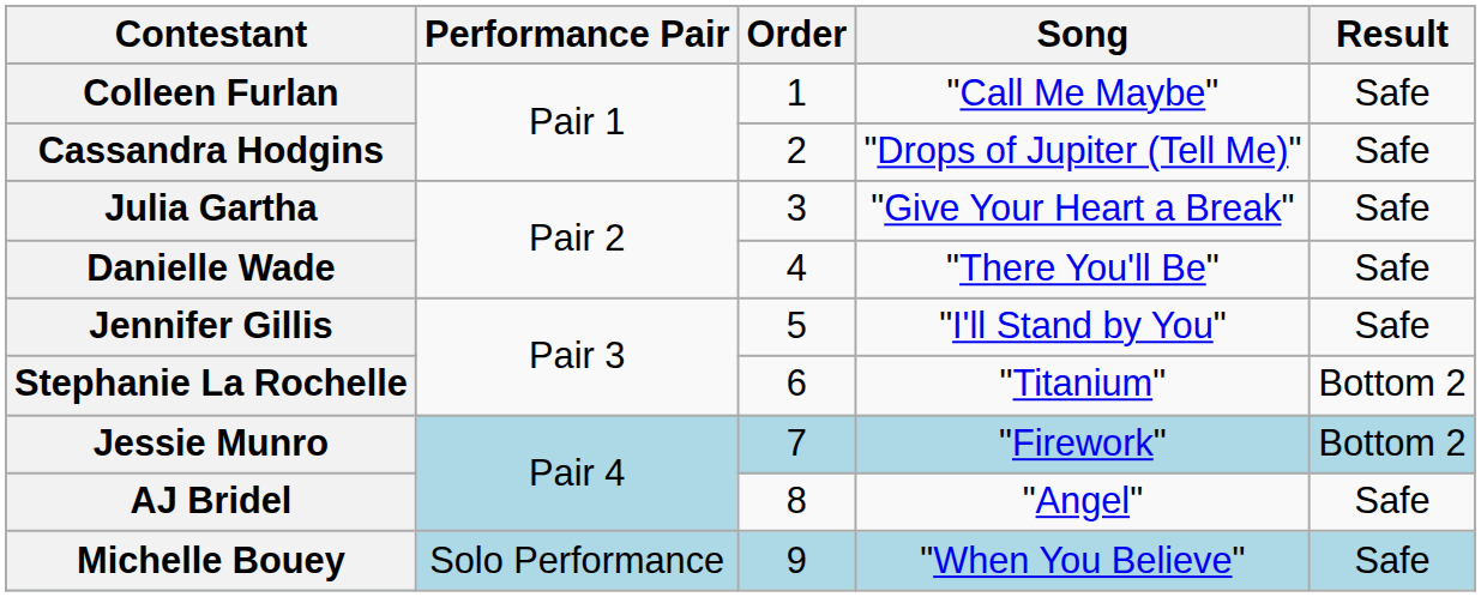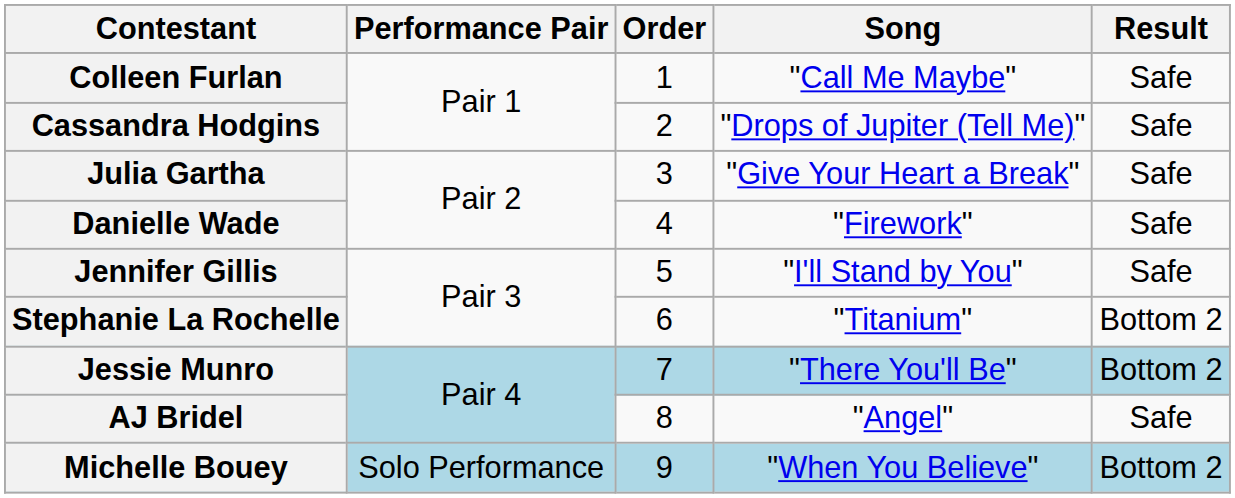Danielle Wade | Song: "There You'll Be" -> "Firework"
Jessie Munro | Song: "Firework" -> "There You'll Be"
Michelle Bouey | Result: Safe -> Bottom 2
